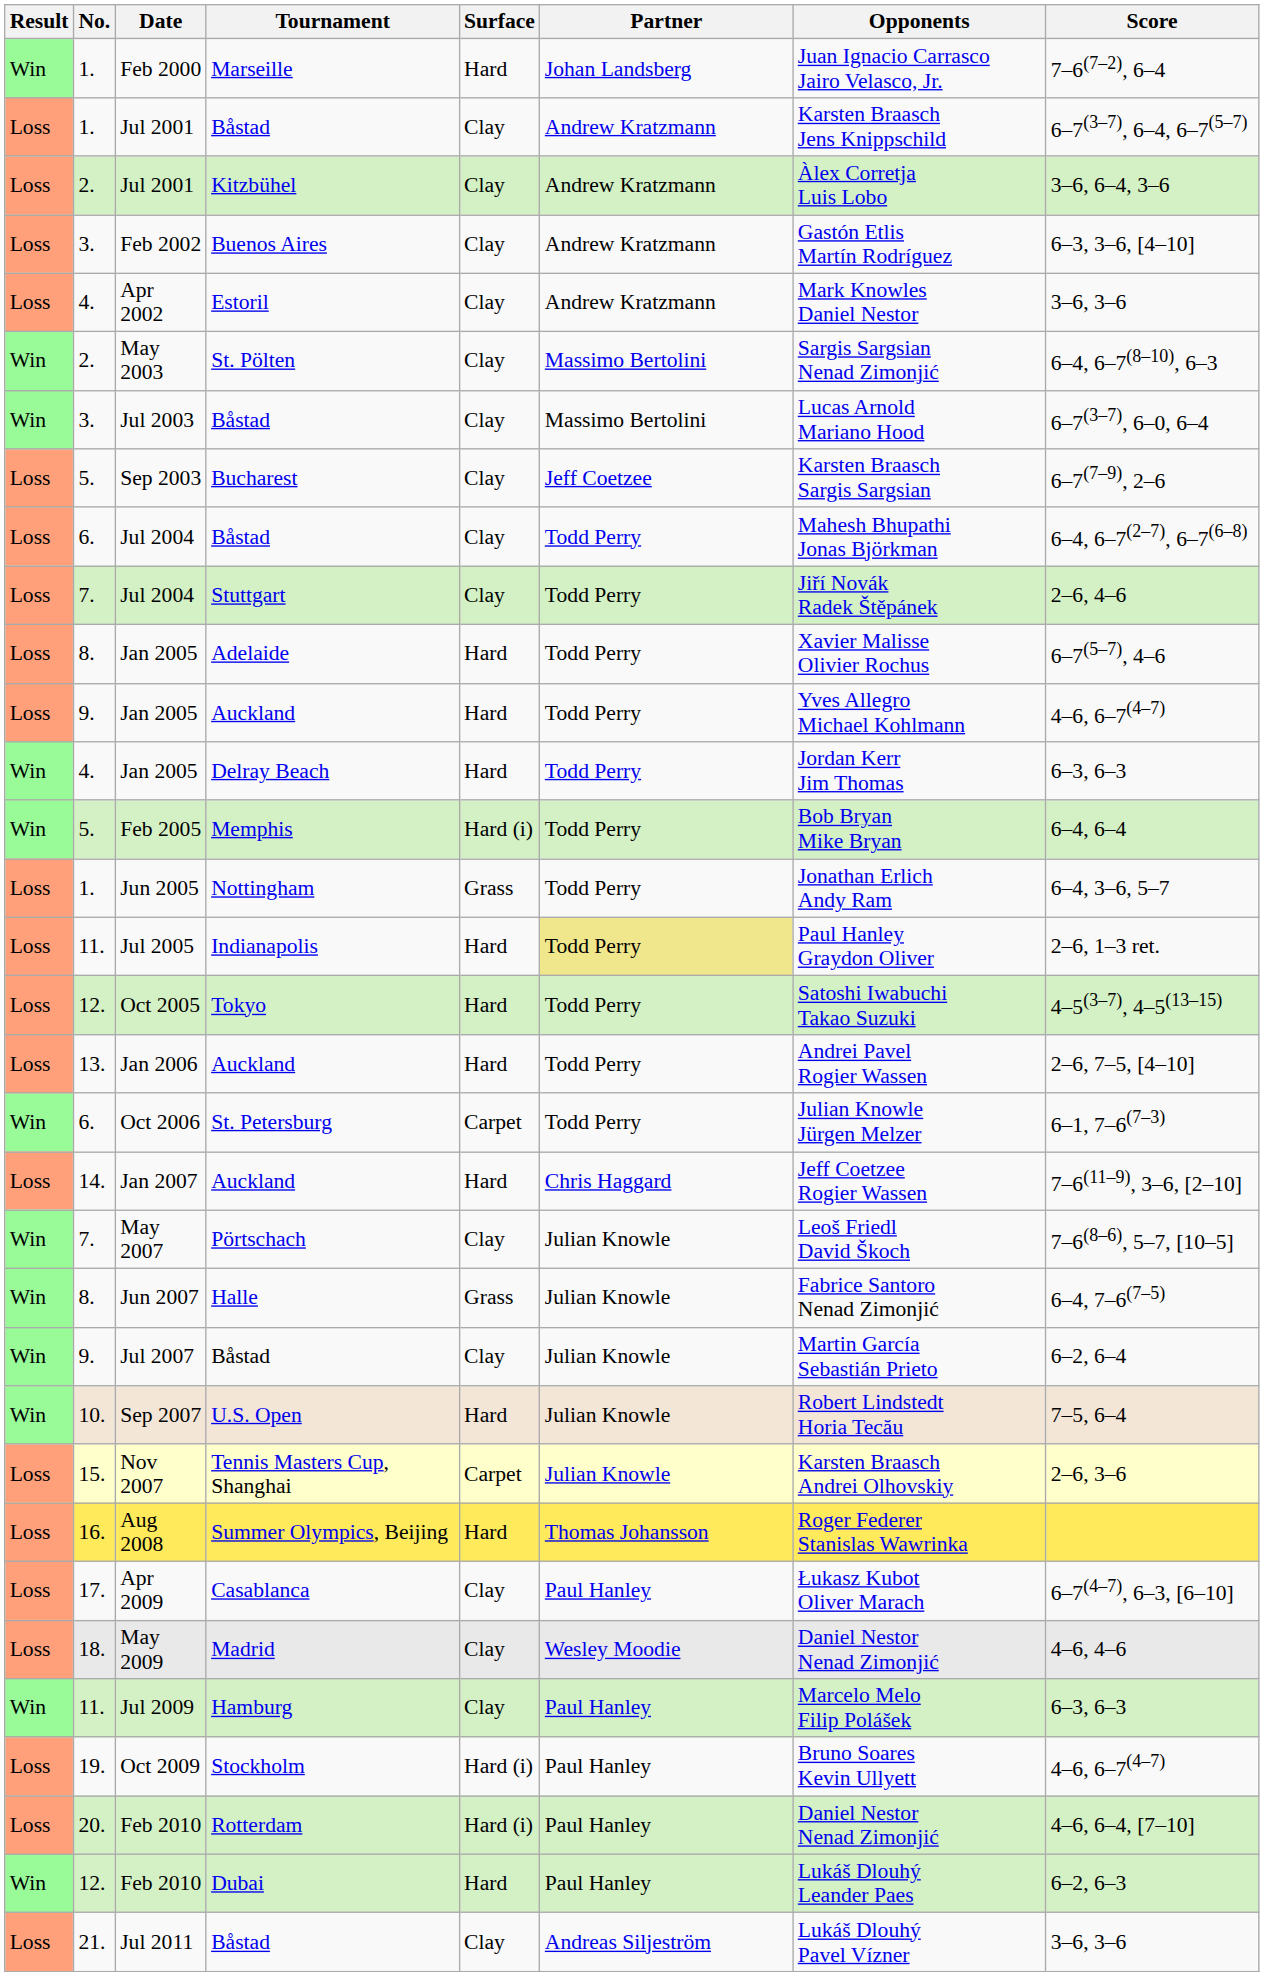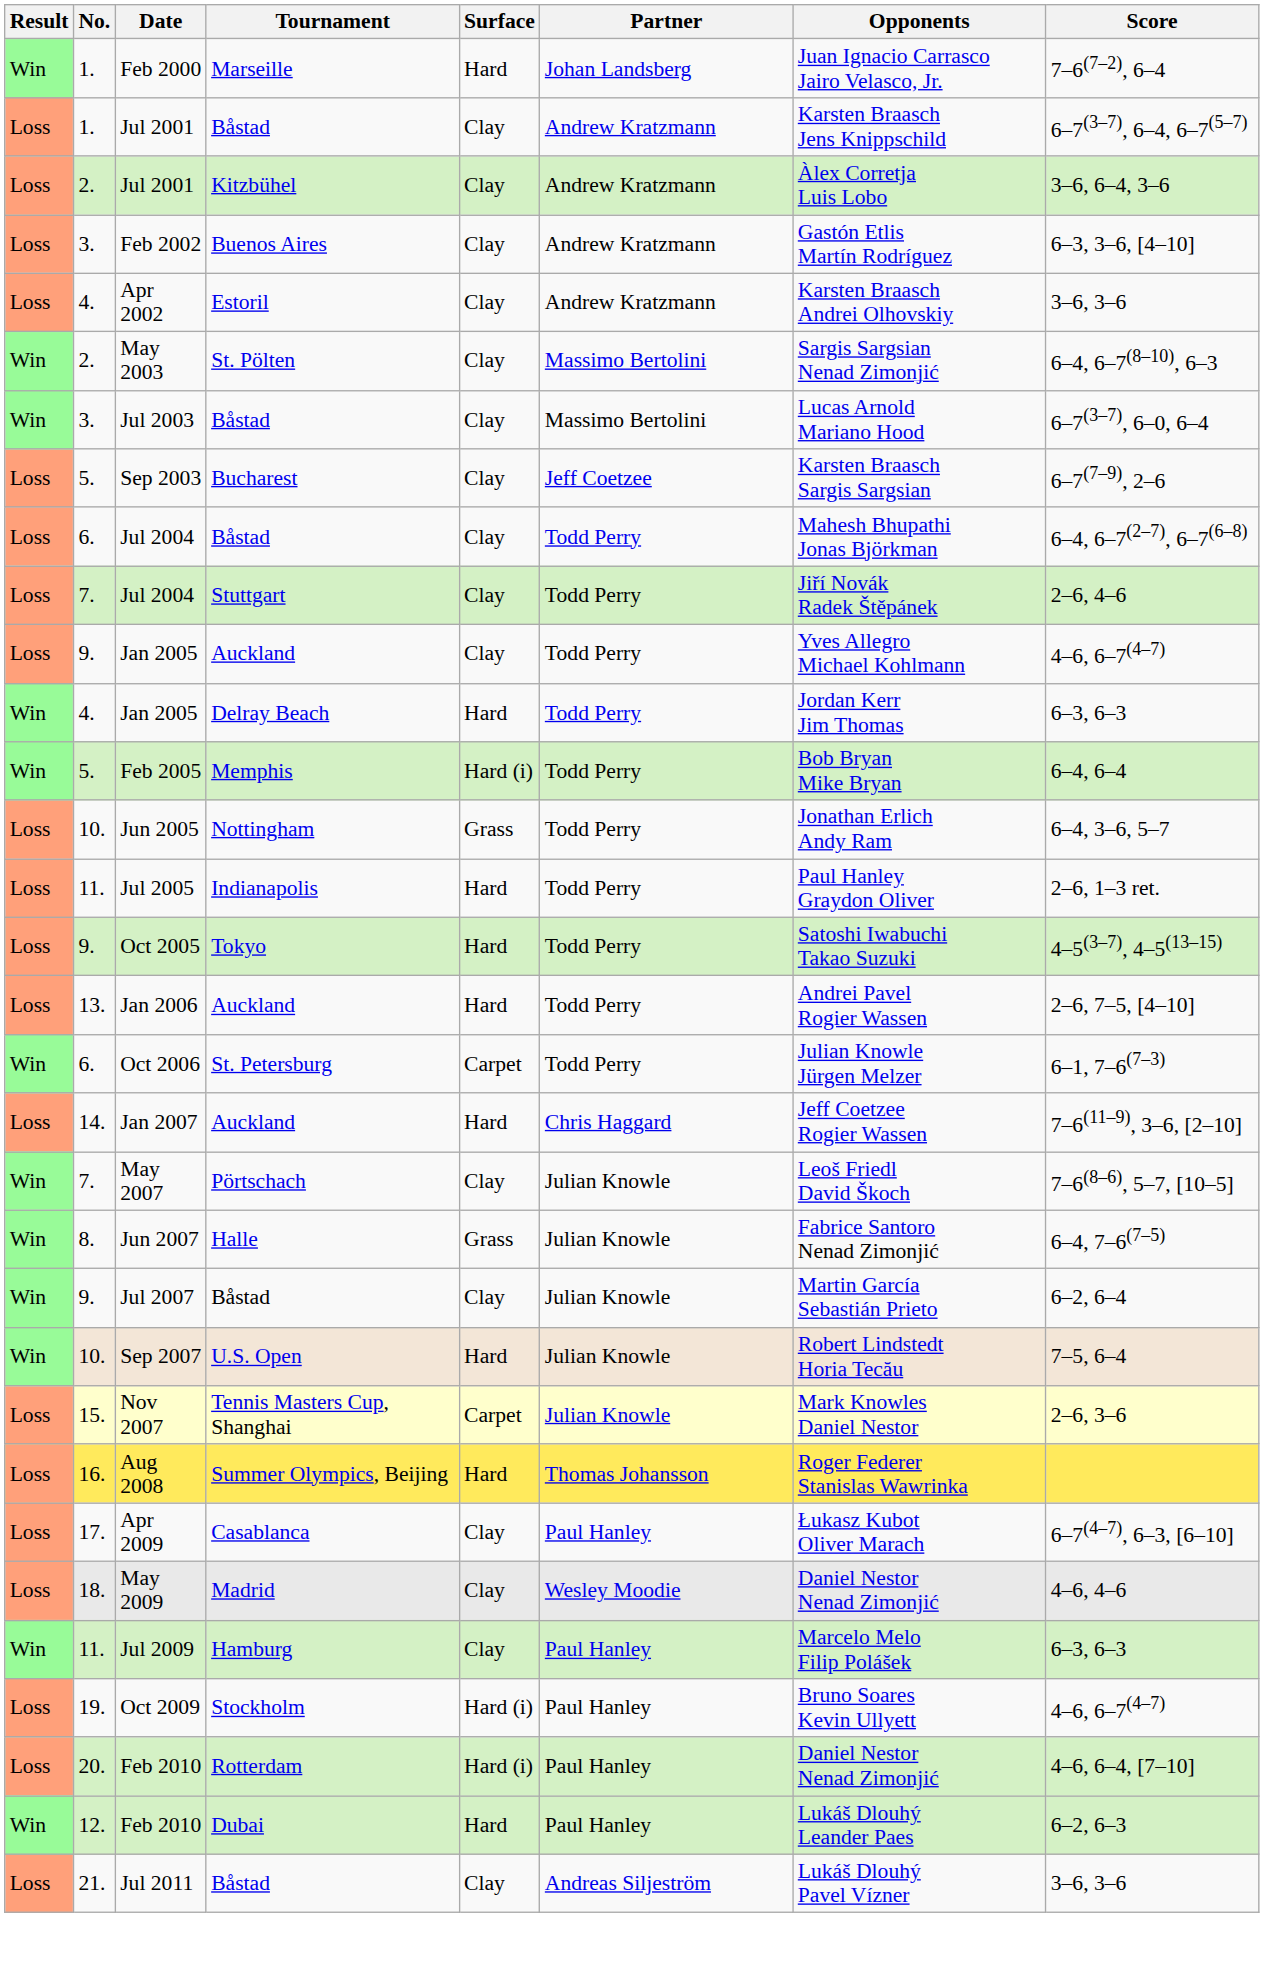Apr 2002 | Opponents: Mark Knowles Daniel Nestor -> Karsten Braasch Andrei Olhovskiy
- row: Loss | 8. | Jan 2005 | Adelaide | Hard | Todd Perry | Xavier Malisse Olivier Rochus | 6–7(5–7), 4–6
Jan 2005 / Auckland | Surface: Hard -> Clay
Jun 2005 | No.: 1. -> 10.
Jul 2005 | Partner: khaki background -> no background
Oct 2005 | No.: 12. -> 9.
Nov 2007 | Opponents: Karsten Braasch Andrei Olhovskiy -> Mark Knowles Daniel Nestor
